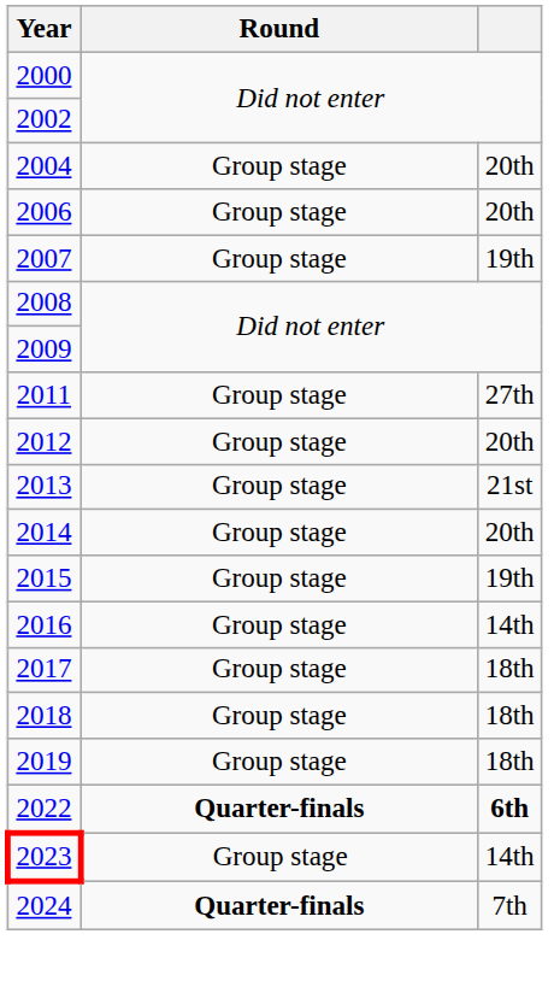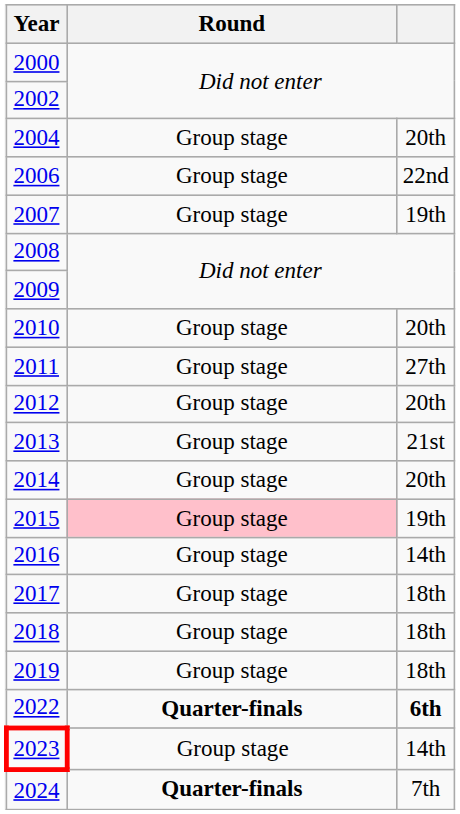2006 | column 3: 20th -> 22nd
+ row: 2010 | Group stage | 20th
2015 | Round: no background -> pink background
